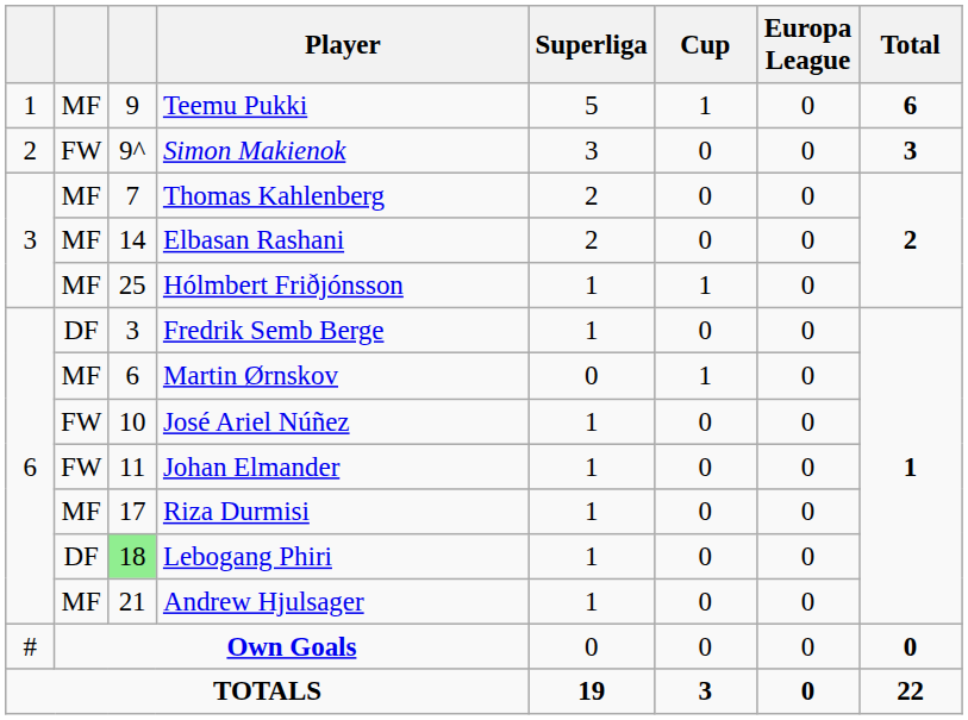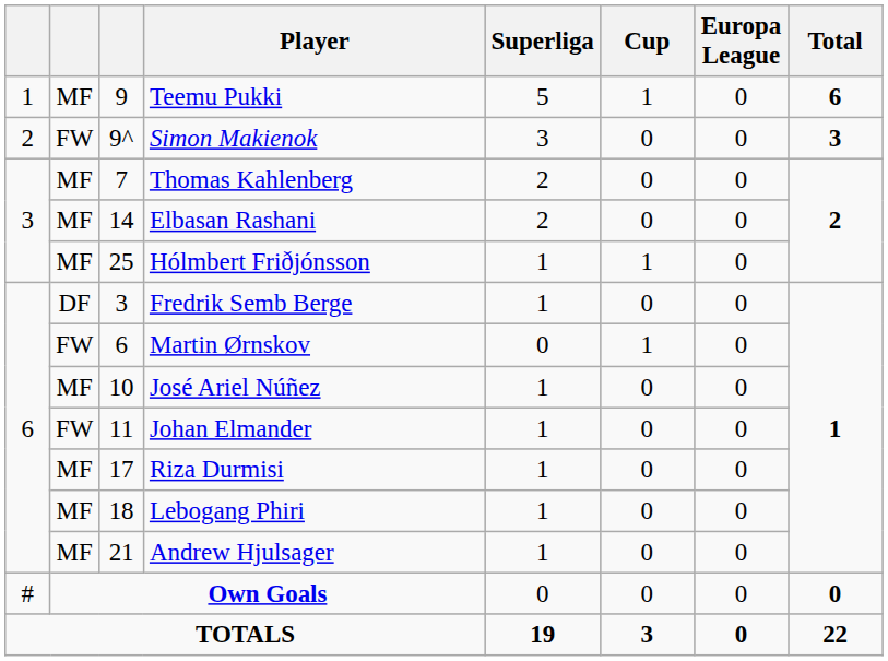Martin Ørnskov | column 2: MF -> FW
José Ariel Núñez | column 2: FW -> MF
Lebogang Phiri | column 2: DF -> MF
Lebogang Phiri | column 3: lightgreen background -> no background
